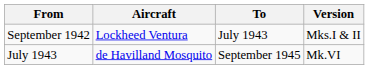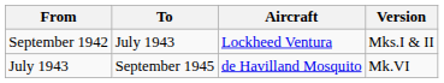columns swapped: To <-> Aircraft
